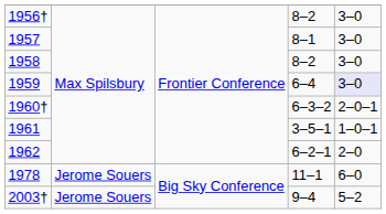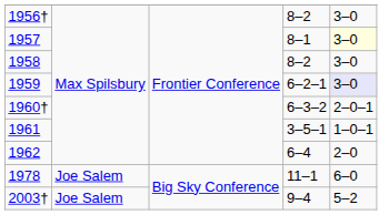1957 | column 5: no background -> lightyellow background
1959 | column 4: 6–4 -> 6–2–1
1962 | column 4: 6–2–1 -> 6–4
1978 | column 2: Jerome Souers -> Joe Salem
2003† | column 2: Jerome Souers -> Joe Salem
